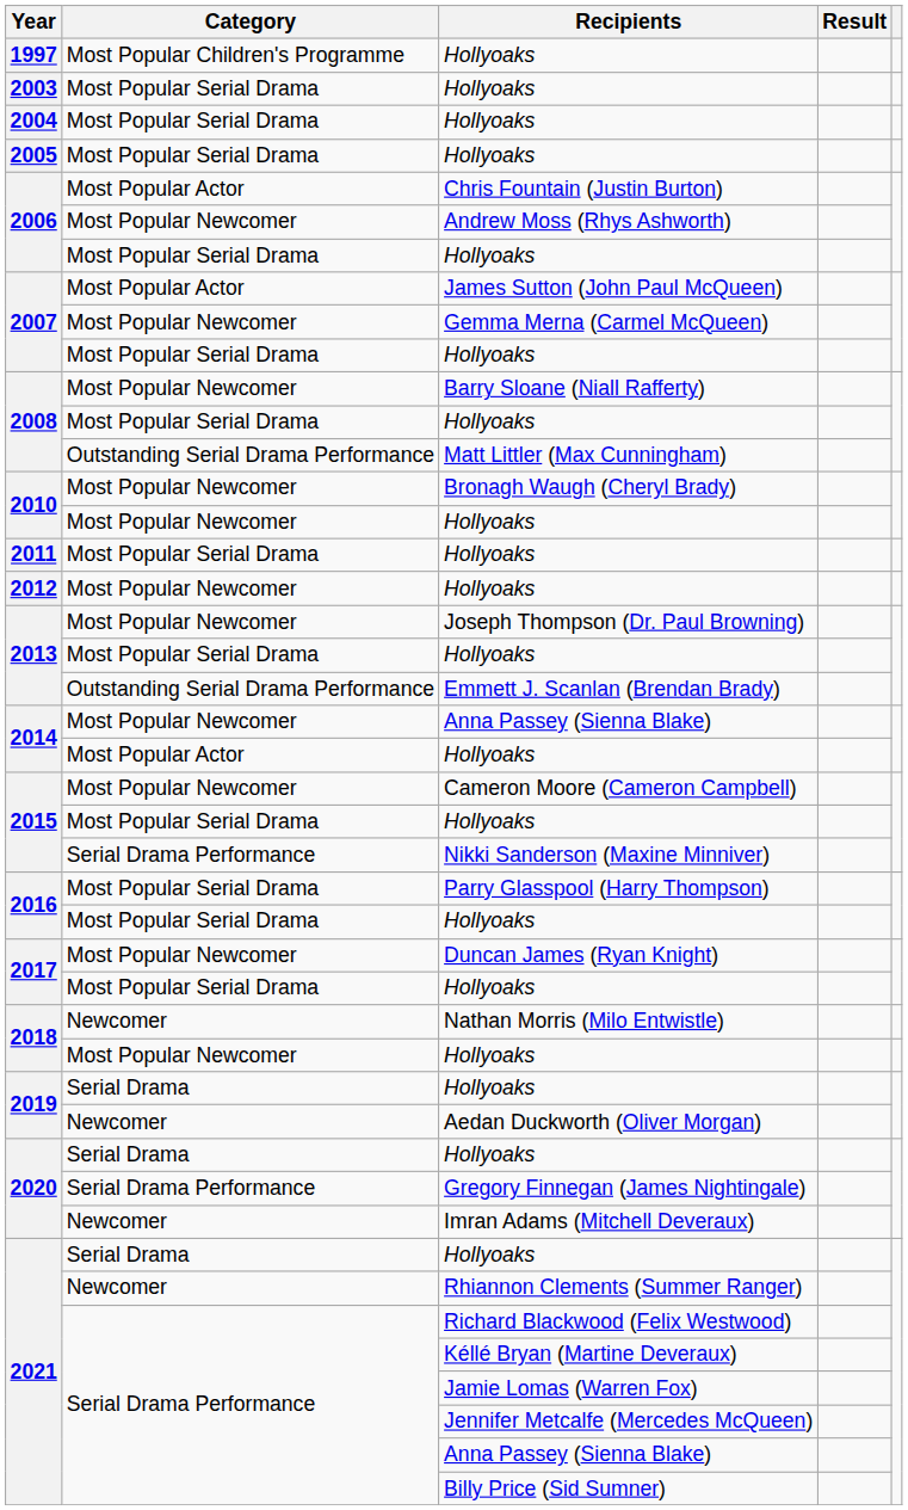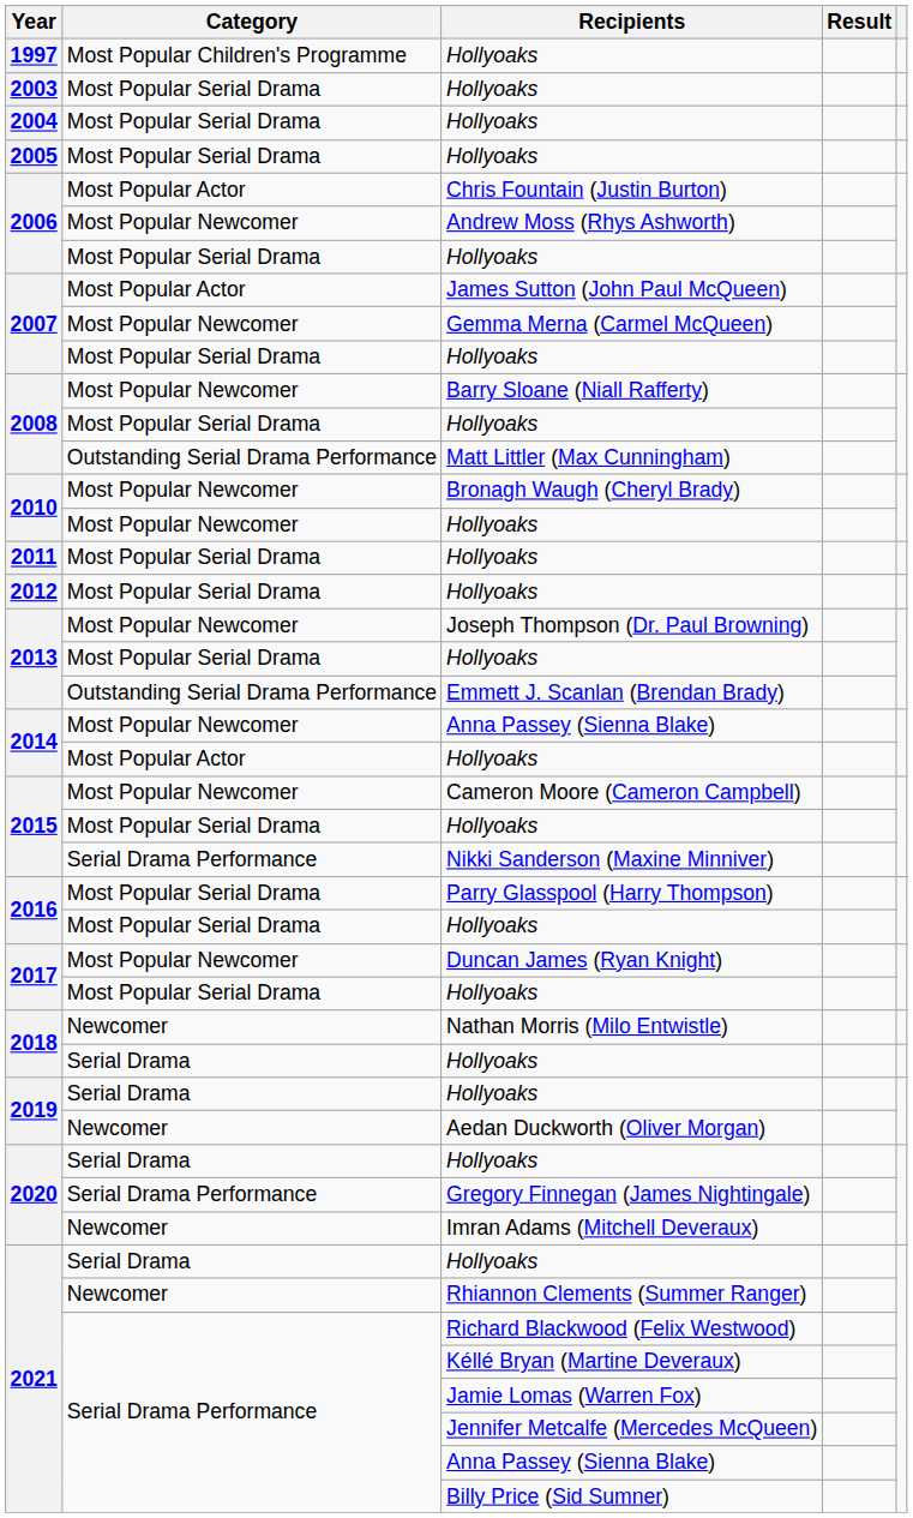2012 / Hollyoaks | Category: Most Popular Newcomer -> Most Popular Serial Drama
2018 / Hollyoaks | Category: Most Popular Newcomer -> Serial Drama
